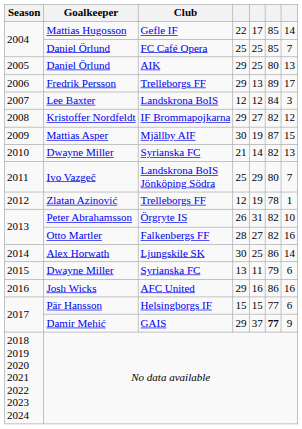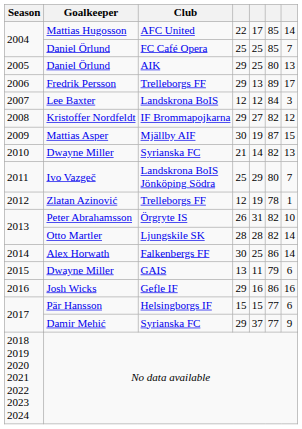Mattias Hugosson | Club: Gefle IF -> AFC United
Otto Martler | Club: Falkenbergs FF -> Ljungskile SK
Otto Martler | column 5: 27 -> 28
Otto Martler | column 7: 16 -> 14
Alex Horwath | Club: Ljungskile SK -> Falkenbergs FF
2015 / Dwayne Miller | Club: Syrianska FC -> GAIS
Josh Wicks | Club: AFC United -> Gefle IF
Damir Mehić | Club: GAIS -> Syrianska FC
Damir Mehić | column 6: bold -> normal
